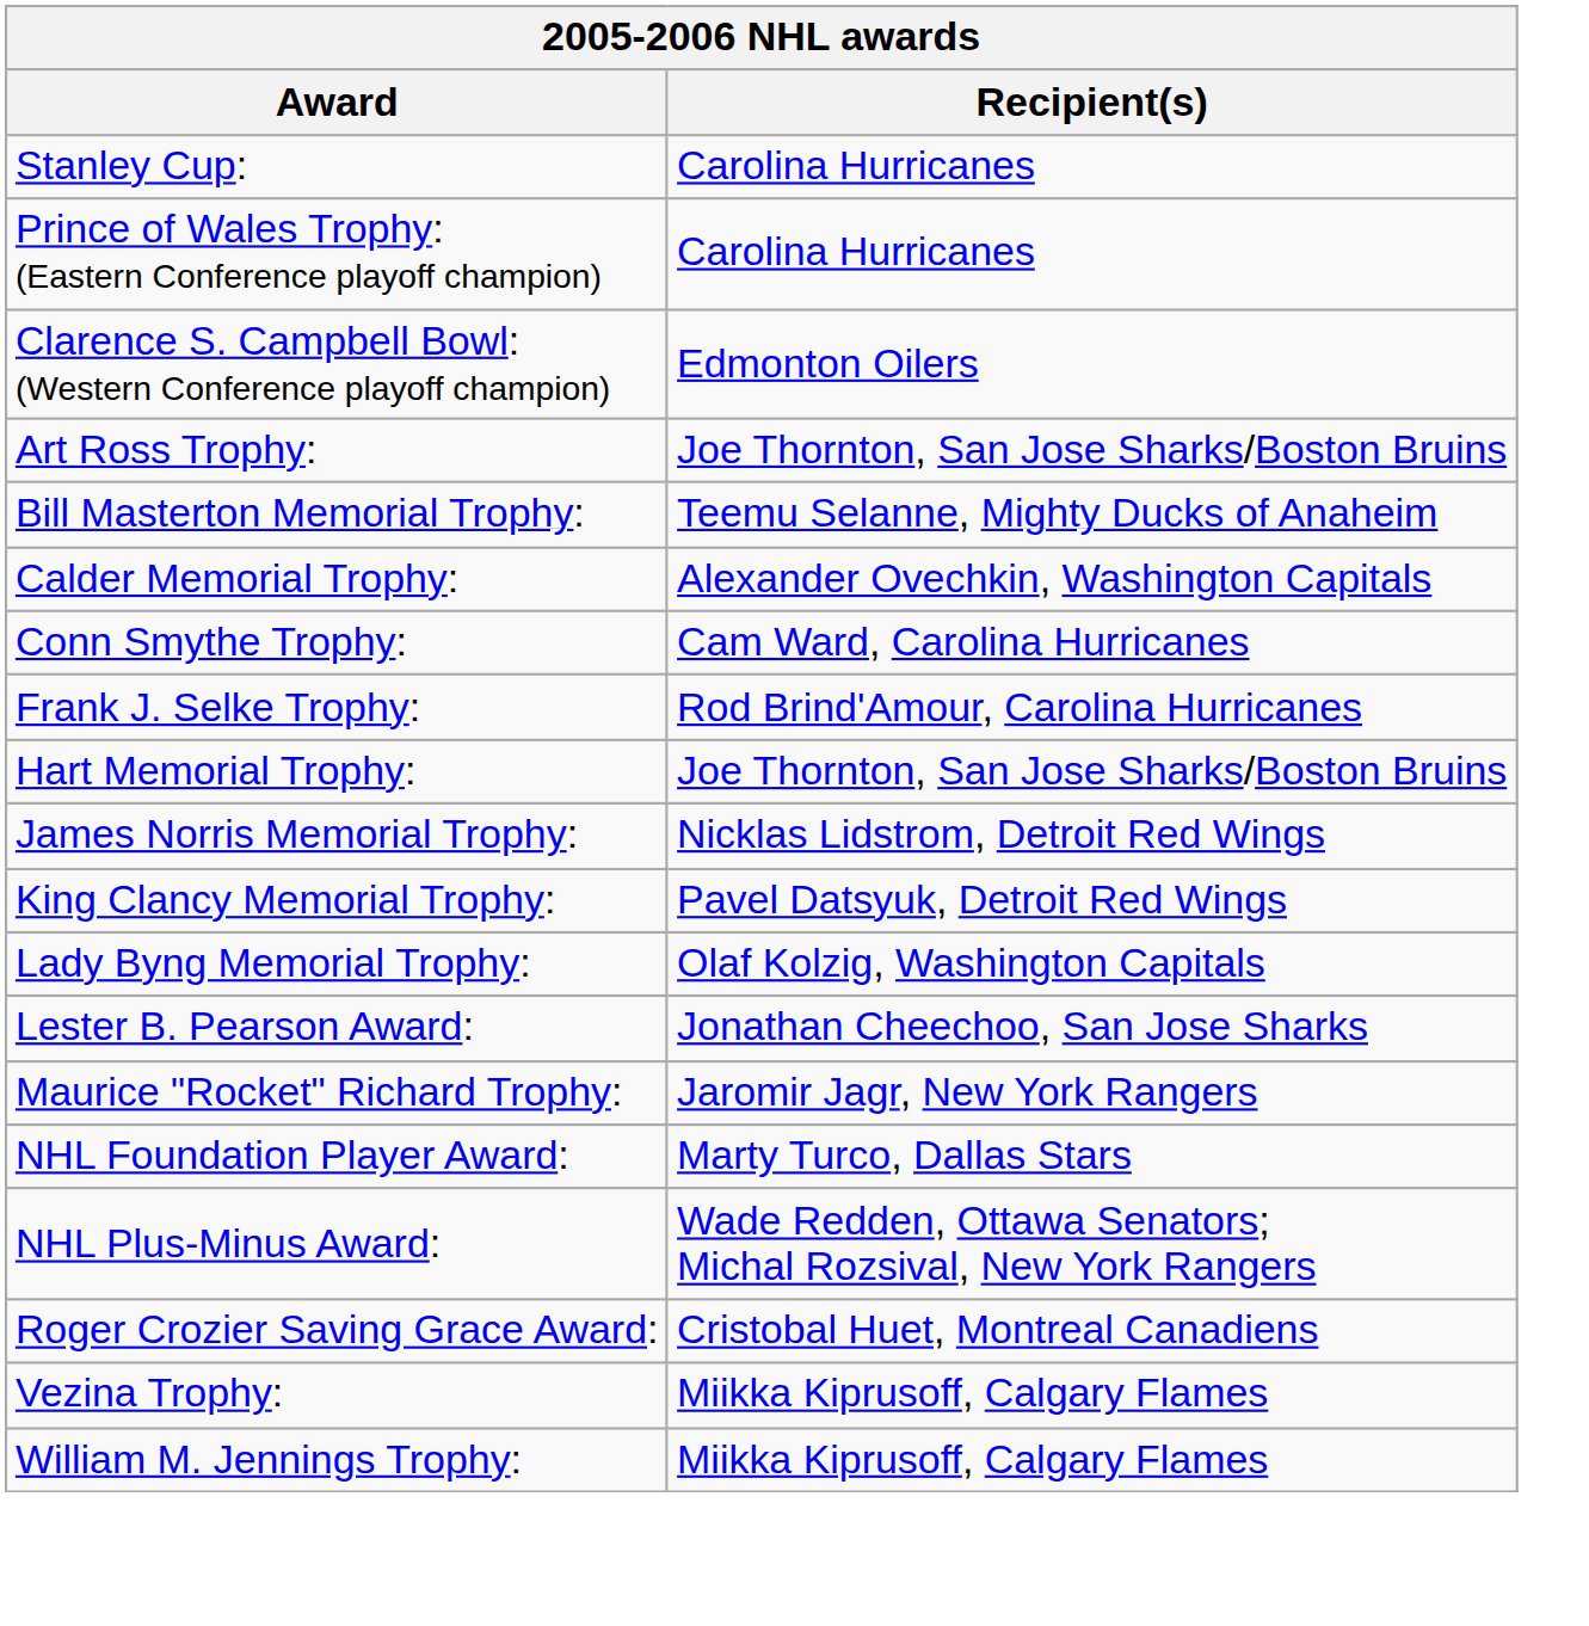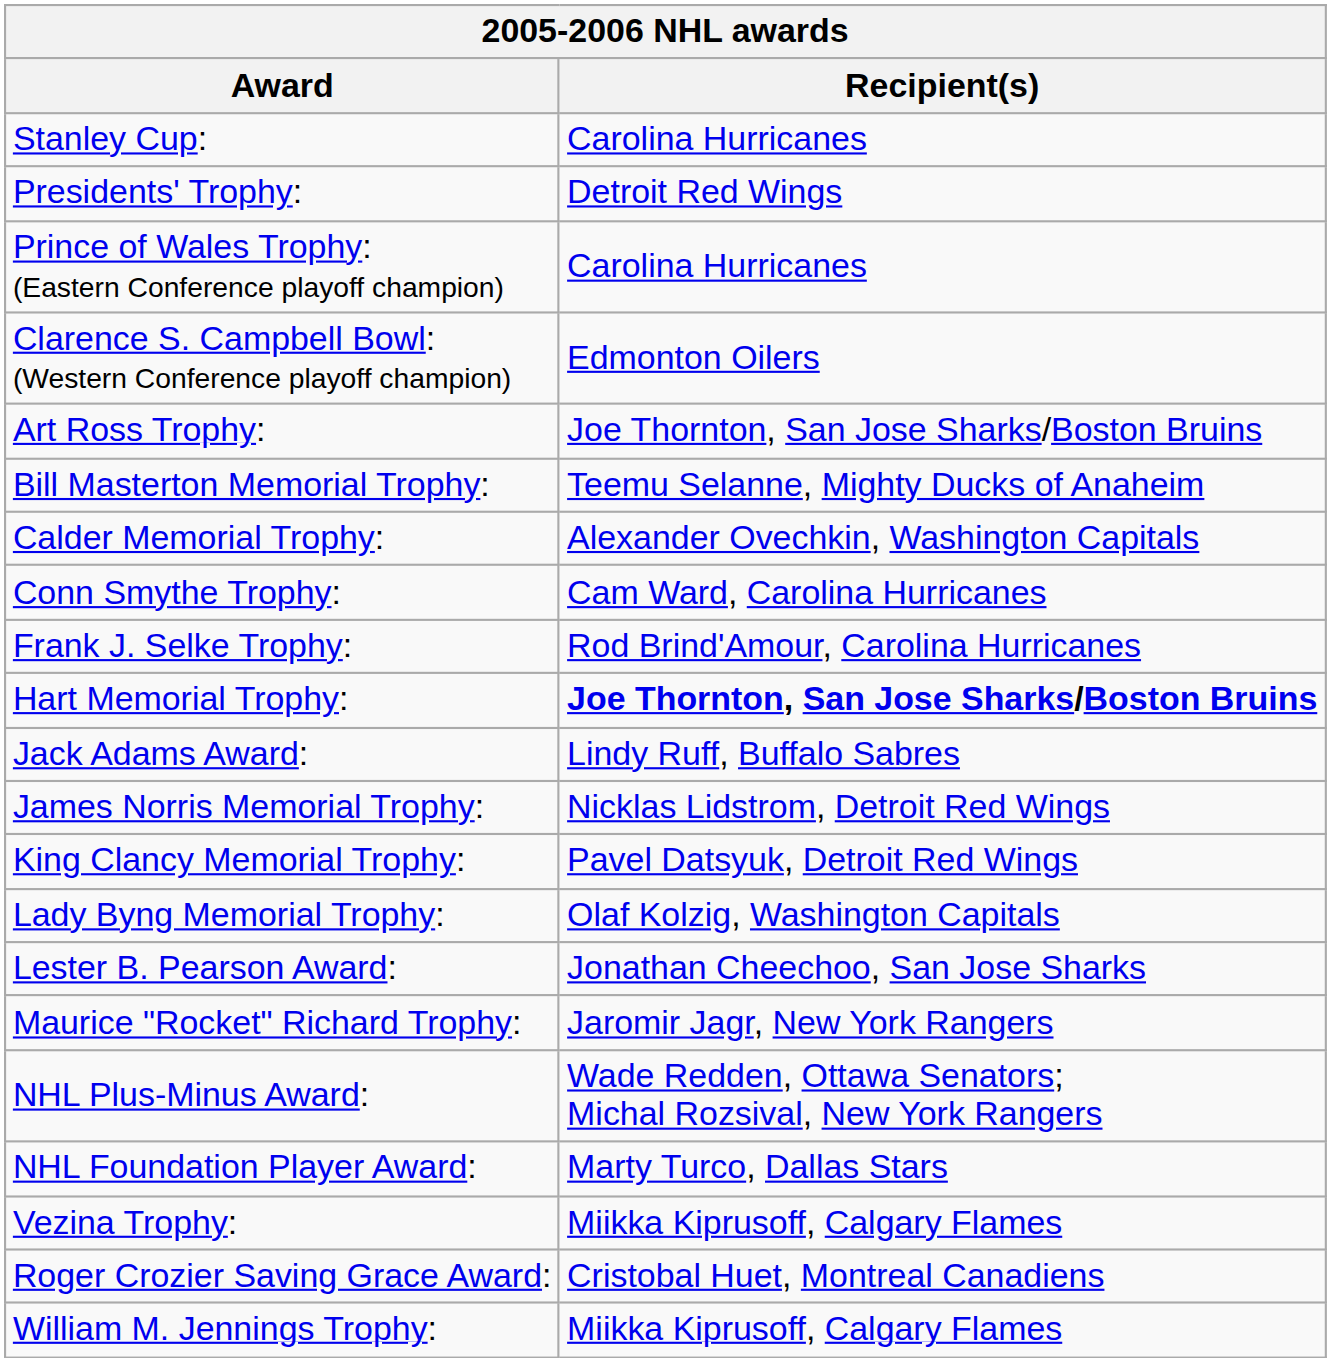+ row: Presidents' Trophy: | Detroit Red Wings
Hart Memorial Trophy: | Recipient(s): normal -> bold
+ row: Jack Adams Award: | Lindy Ruff, Buffalo Sabres
rows swapped: NHL Foundation Player Award: <-> NHL Plus-Minus Award:
rows swapped: Roger Crozier Saving Grace Award: <-> Vezina Trophy:
